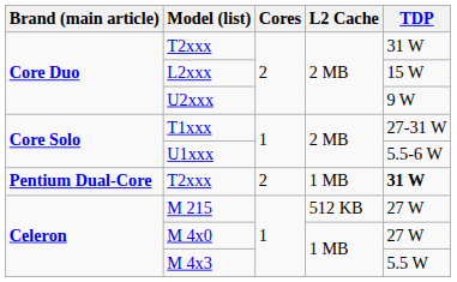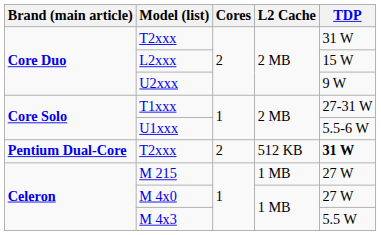Pentium Dual-Core / T2xxx | L2 Cache: 1 MB -> 512 KB
M 215 | L2 Cache: 512 KB -> 1 MB
